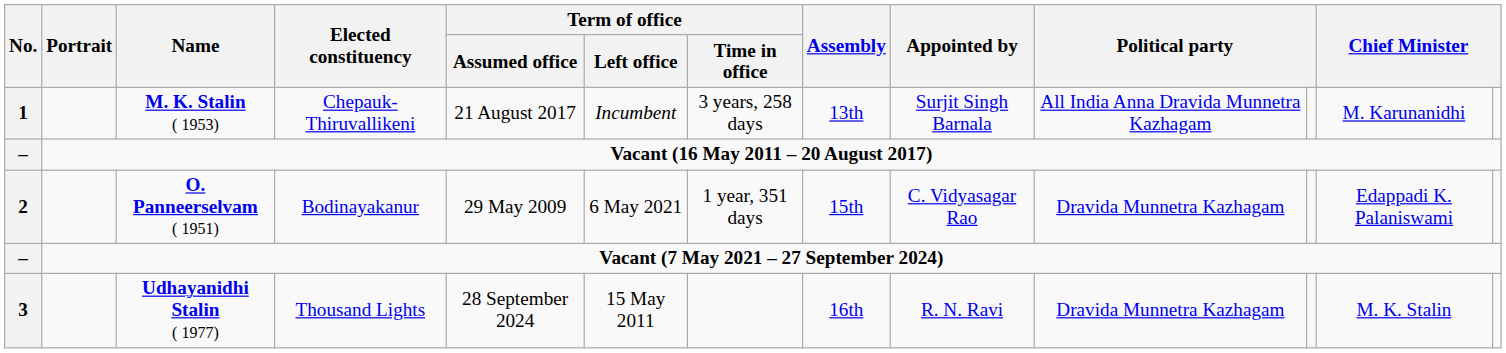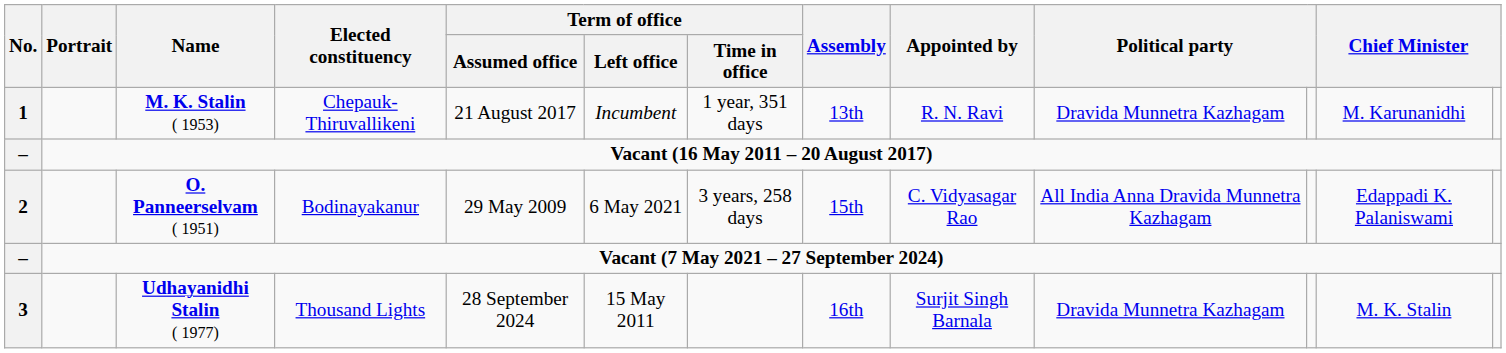M. K. Stalin ( 1953) | Term of office / Time in office: 3 years, 258 days -> 1 year, 351 days
M. K. Stalin ( 1953) | Appointed by: Surjit Singh Barnala -> R. N. Ravi
M. K. Stalin ( 1953) | column 10: All India Anna Dravida Munnetra Kazhagam -> Dravida Munnetra Kazhagam
O. Panneerselvam ( 1951) | Term of office / Time in office: 1 year, 351 days -> 3 years, 258 days
O. Panneerselvam ( 1951) | column 10: Dravida Munnetra Kazhagam -> All India Anna Dravida Munnetra Kazhagam
Udhayanidhi Stalin ( 1977) | Appointed by: R. N. Ravi -> Surjit Singh Barnala
